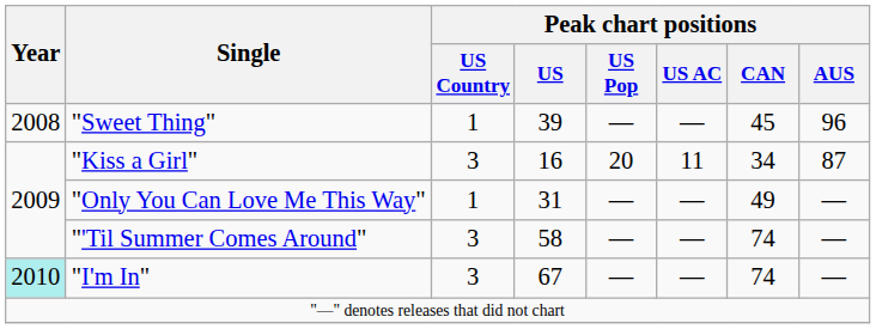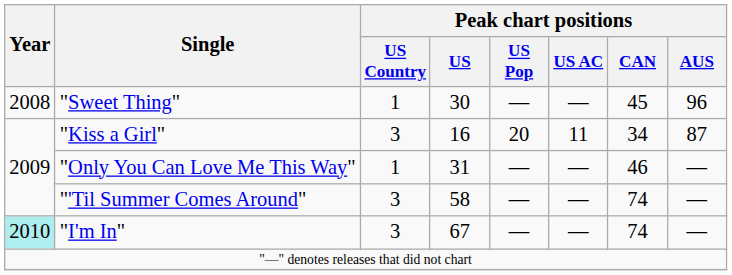"Sweet Thing" | Peak chart positions / US: 39 -> 30
"Only You Can Love Me This Way" | Peak chart positions / CAN: 49 -> 46
